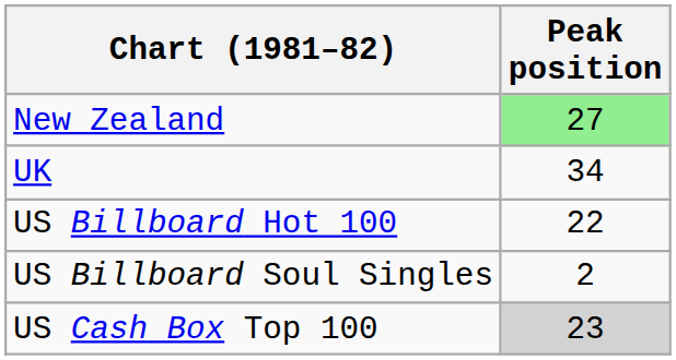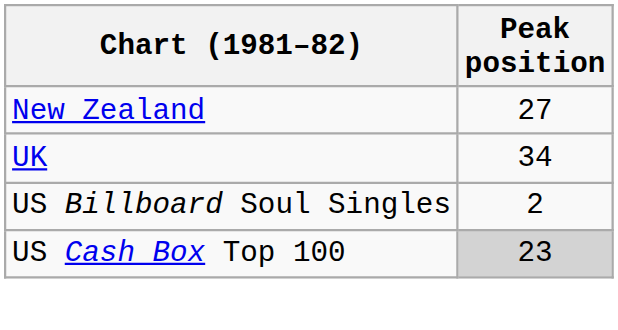New Zealand | Peak position: lightgreen background -> no background
- row: US Billboard Hot 100 | 22
